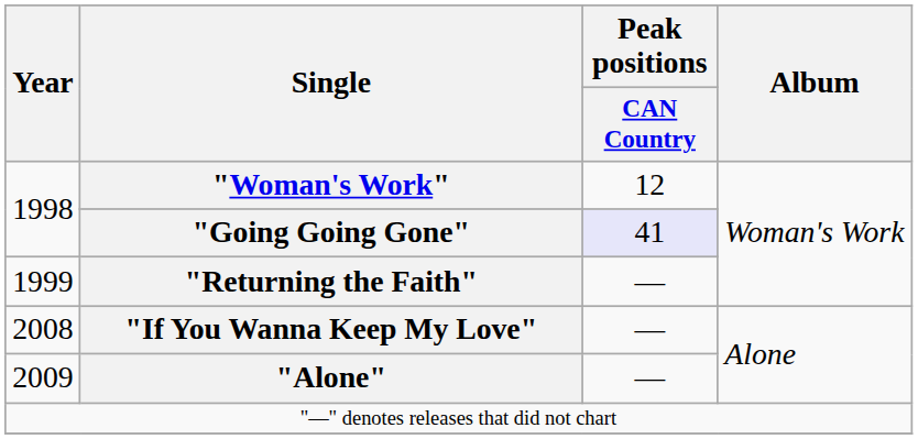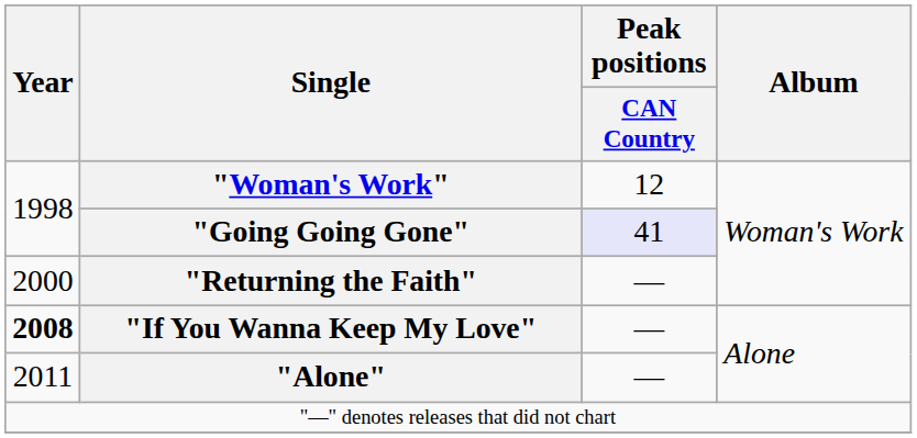"Returning the Faith" | Year: 1999 -> 2000
"If You Wanna Keep My Love" | Year: normal -> bold
"Alone" | Year: 2009 -> 2011
